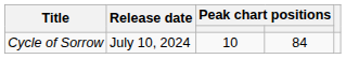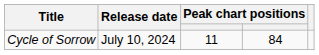Cycle of Sorrow | column 3: 10 -> 11
